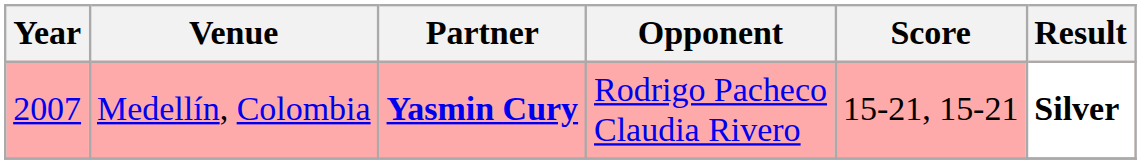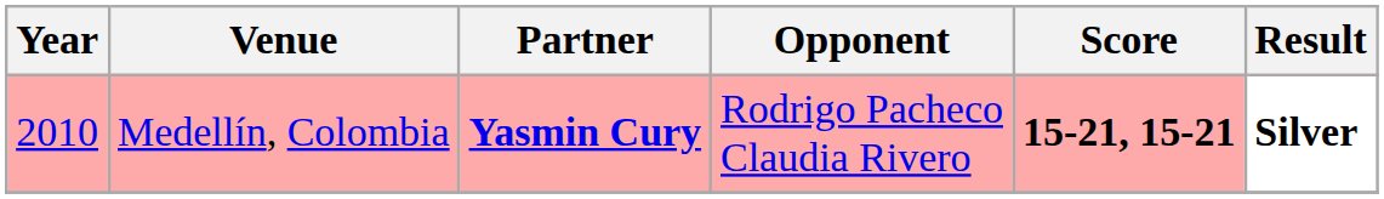Medellín, Colombia | Year: 2007 -> 2010
Medellín, Colombia | Score: normal -> bold
